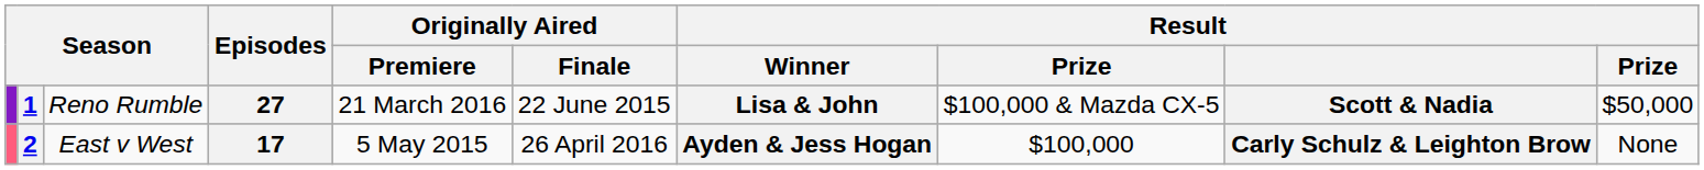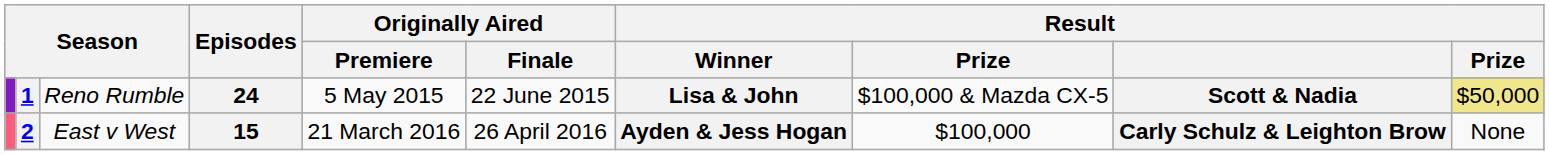1 | Episodes: 27 -> 24
1 | Originally Aired / Premiere: 21 March 2016 -> 5 May 2015
1 | column 10: no background -> khaki background
2 | Episodes: 17 -> 15
2 | Originally Aired / Premiere: 5 May 2015 -> 21 March 2016
